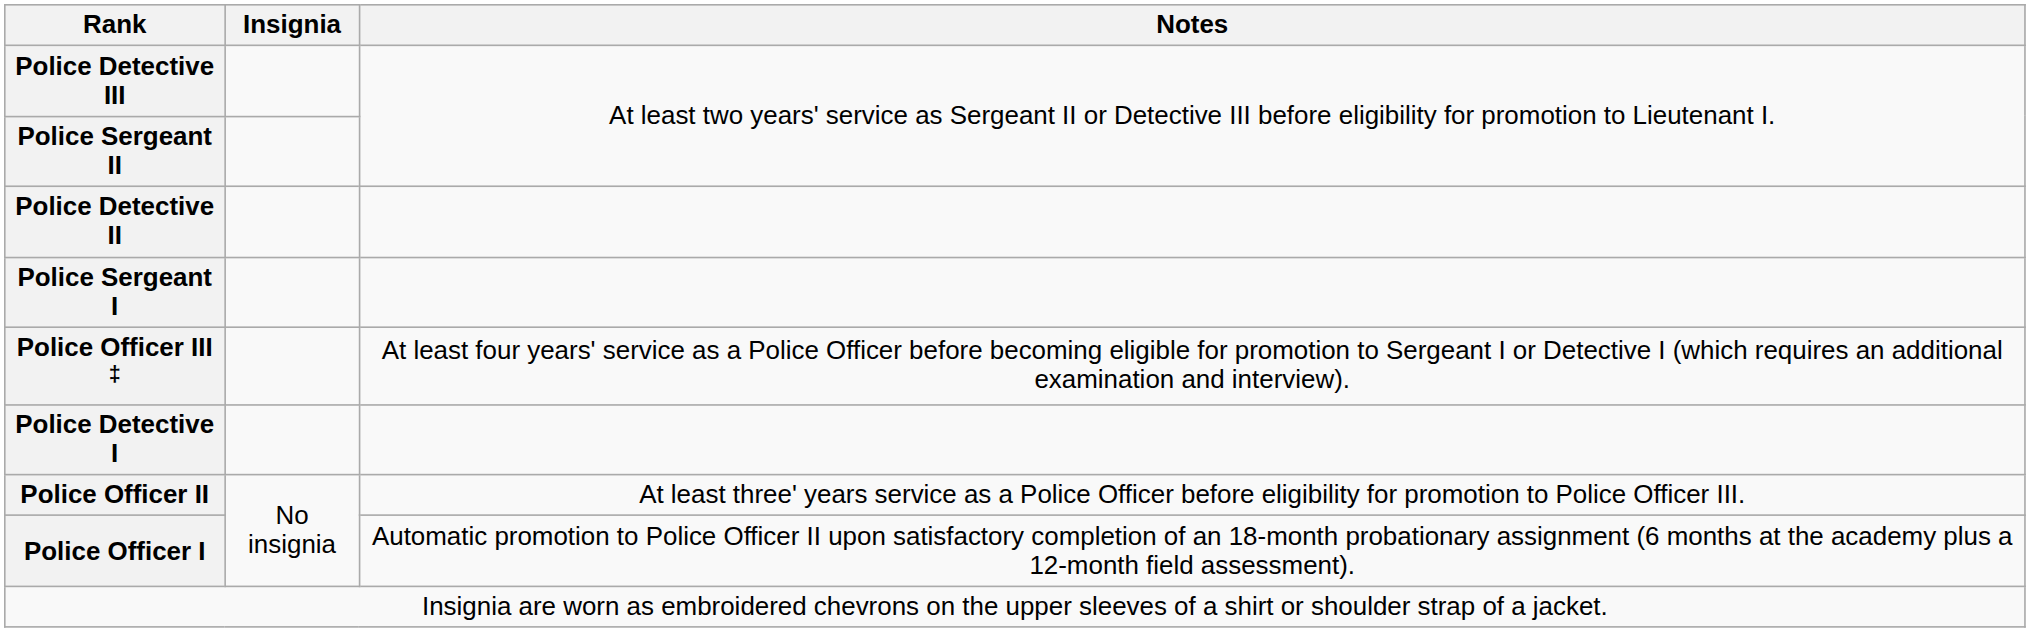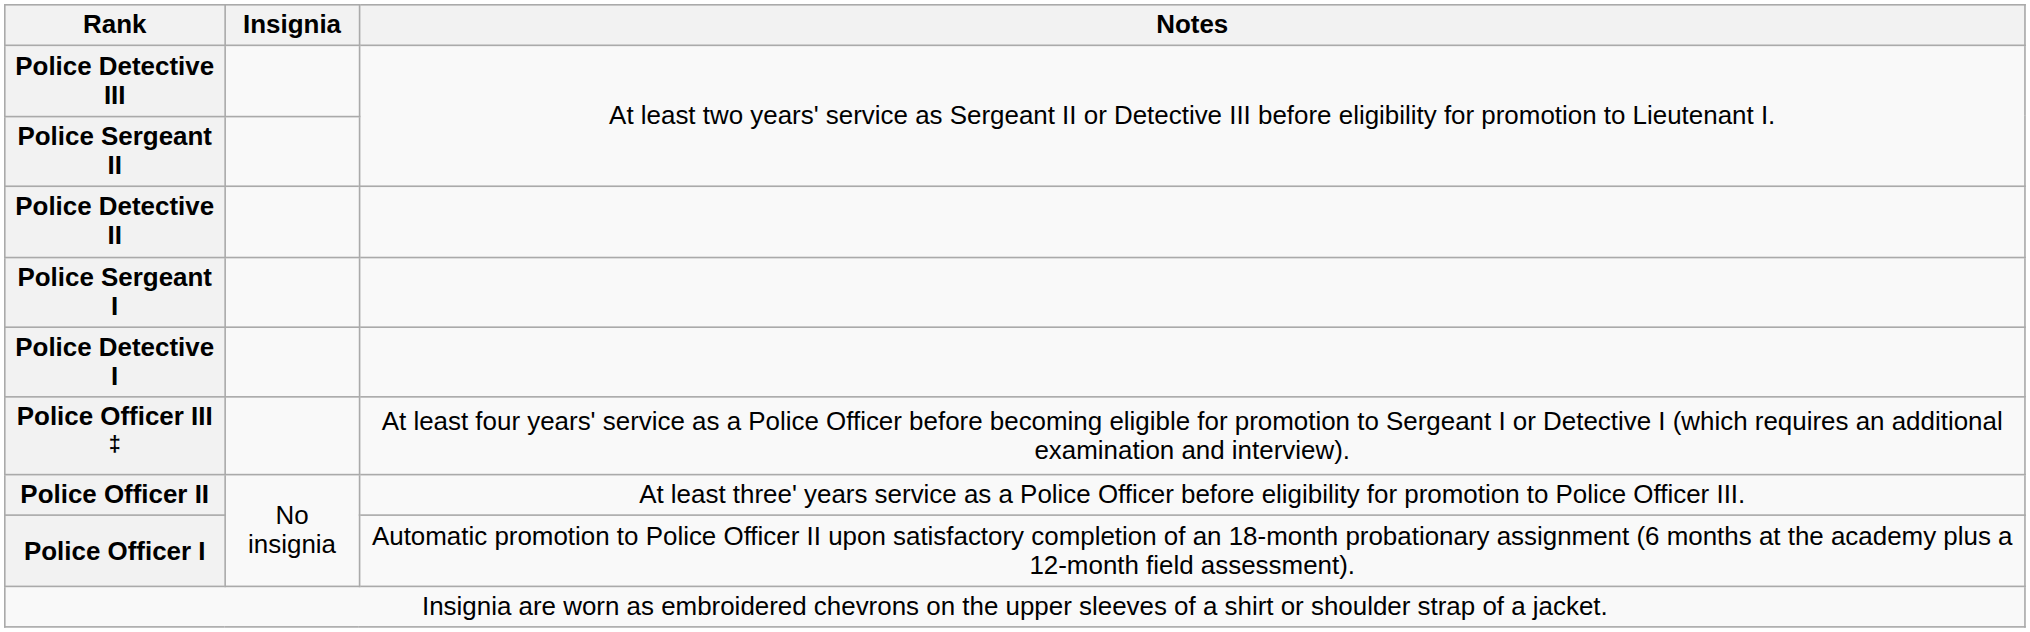rows swapped: Police Detective I <-> Police Officer III ‡
